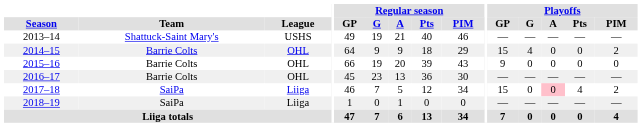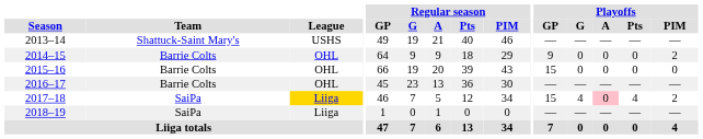2014–15 | Playoffs / GP: 15 -> 9
2014–15 | Playoffs / G: 4 -> 0
2015–16 | Playoffs / GP: 9 -> 15
2017–18 | League: no background -> gold background
2017–18 | Playoffs / G: 0 -> 4
